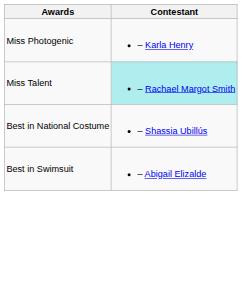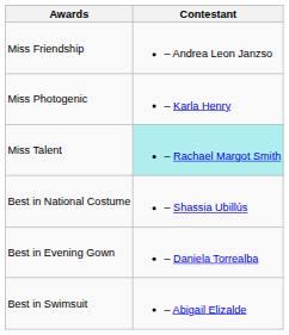+ row: Miss Friendship | – Andrea Leon Janzso
+ row: Best in Evening Gown | – Daniela Torrealba
